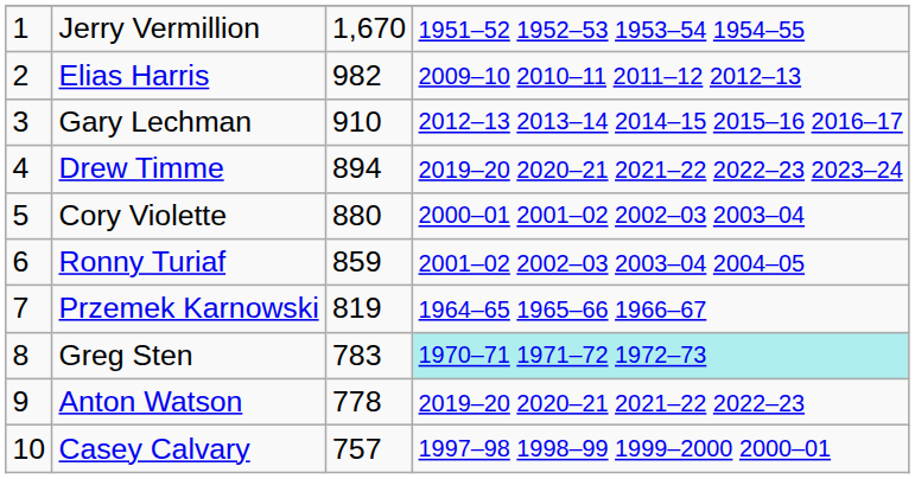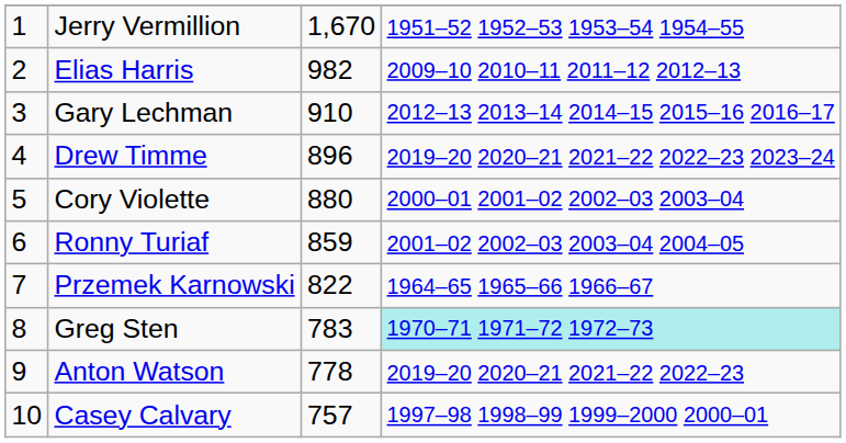Drew Timme | column 3: 894 -> 896
Przemek Karnowski | column 3: 819 -> 822
